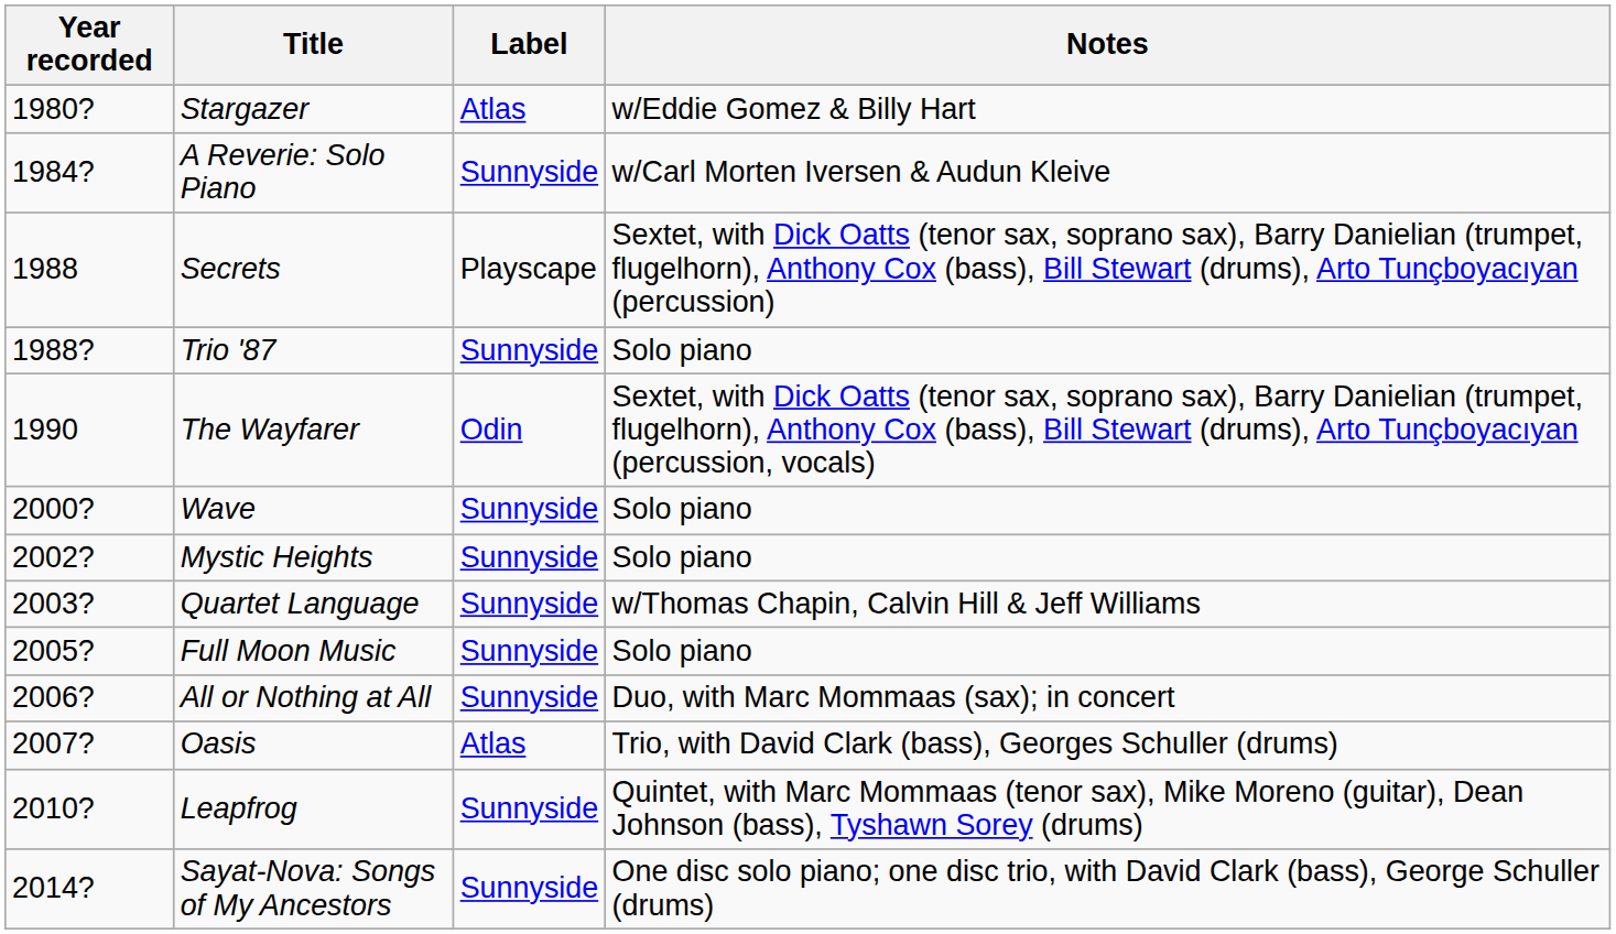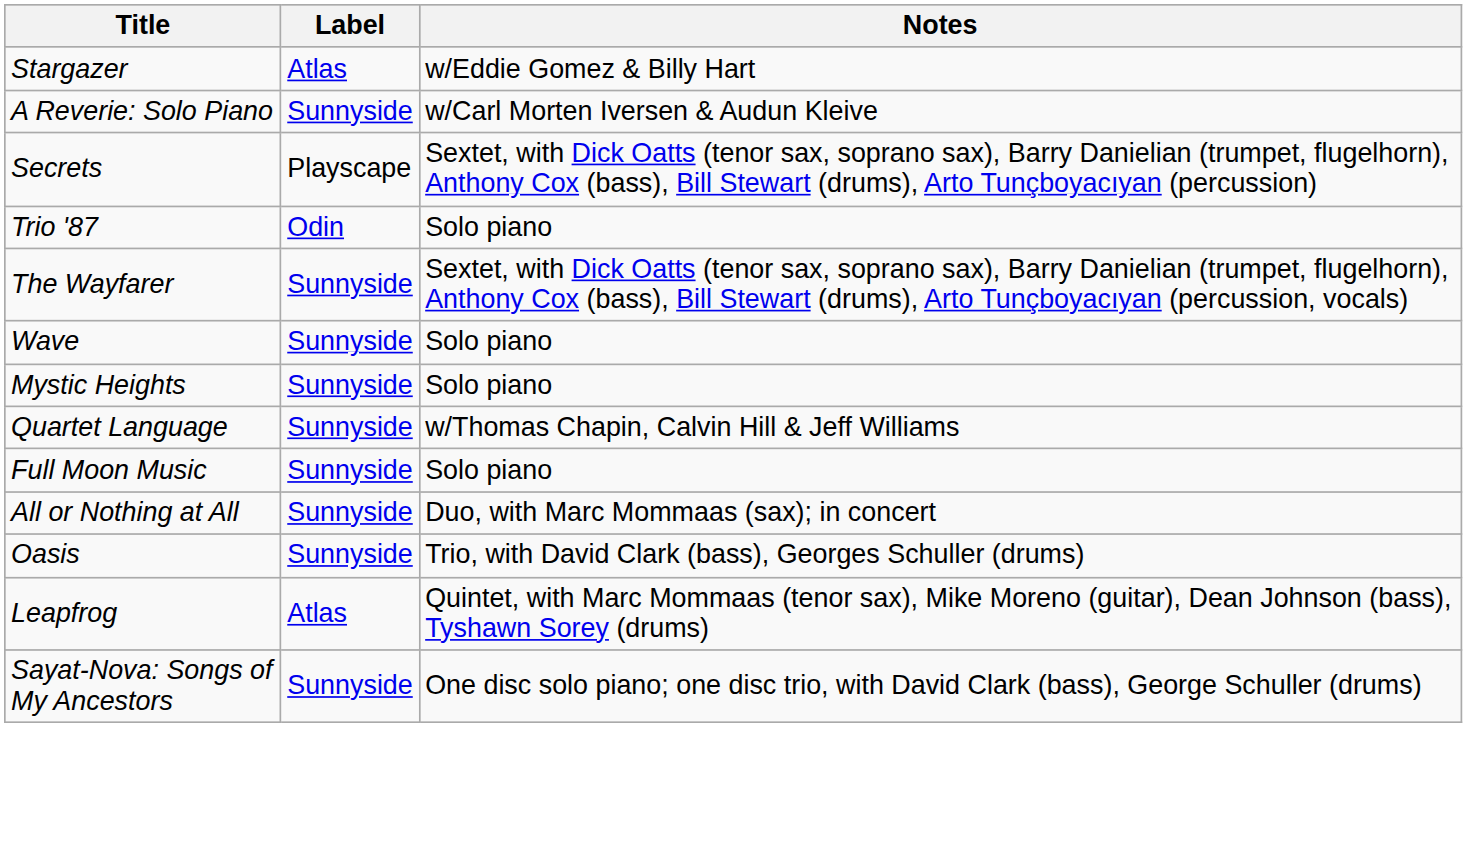- column: Year recorded | 1980? | 1984? | 1988 | 1988? | 1990 | 2000? | 2002? | 2003? | 2005? | 2006? | 2007? | 2010? | 2014?
Trio '87 | Label: Sunnyside -> Odin
The Wayfarer | Label: Odin -> Sunnyside
Oasis | Label: Atlas -> Sunnyside
Leapfrog | Label: Sunnyside -> Atlas
